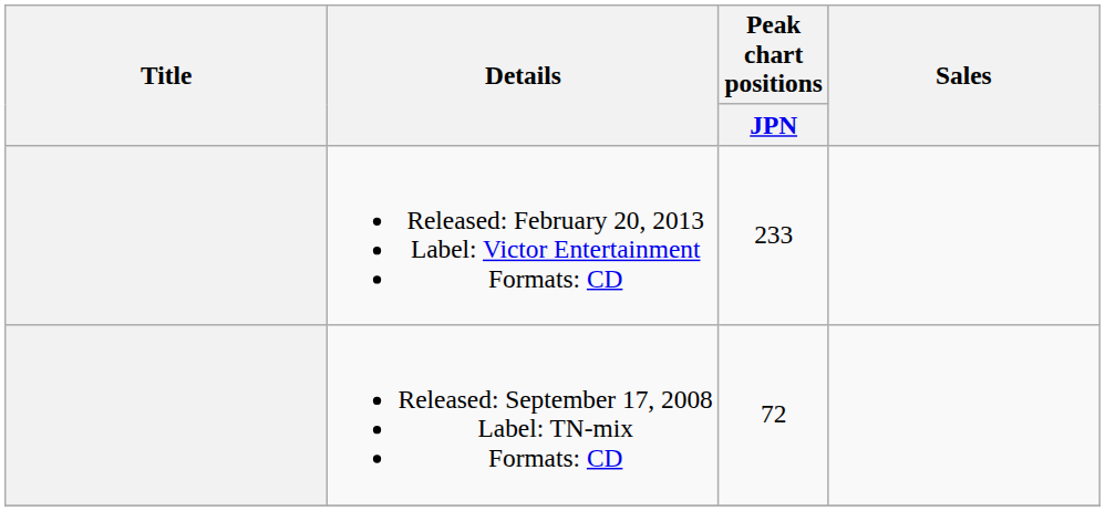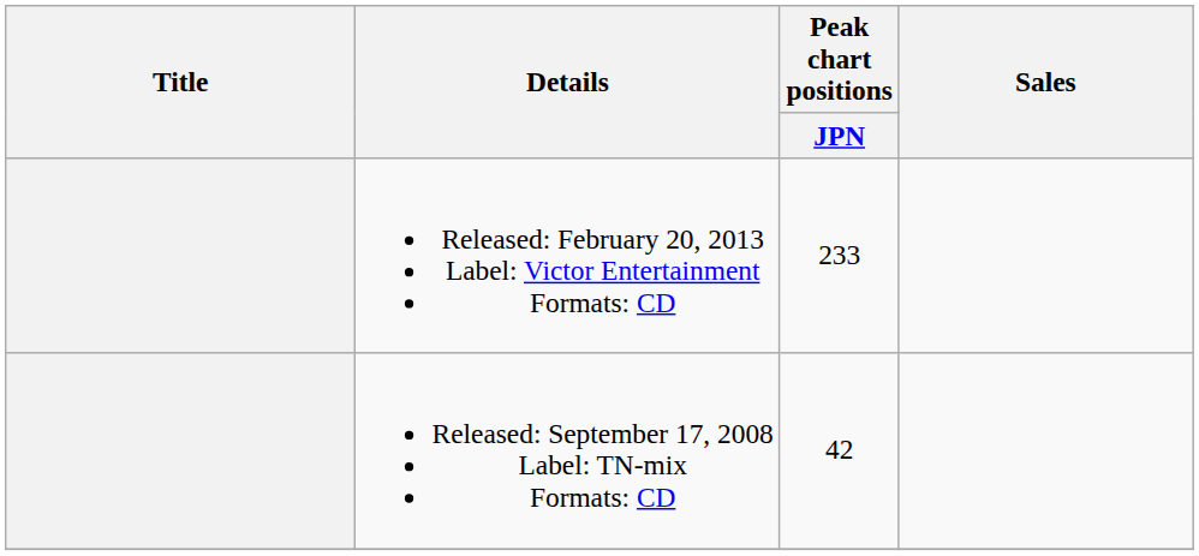Released: September 17, 2008 Label: TN-mix Formats: CD | Peak chart positions / JPN: 72 -> 42
